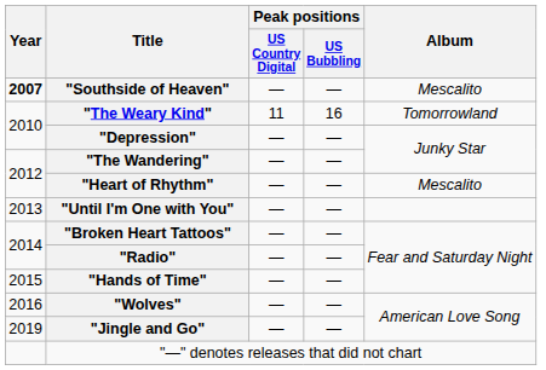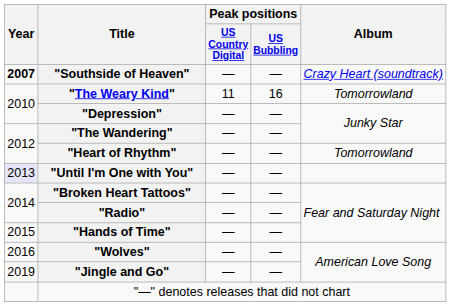"Southside of Heaven" | Album: Mescalito -> Crazy Heart (soundtrack)
"Heart of Rhythm" | Album: Mescalito -> Tomorrowland
"Until I'm One with You" | Year: no background -> lavender background
